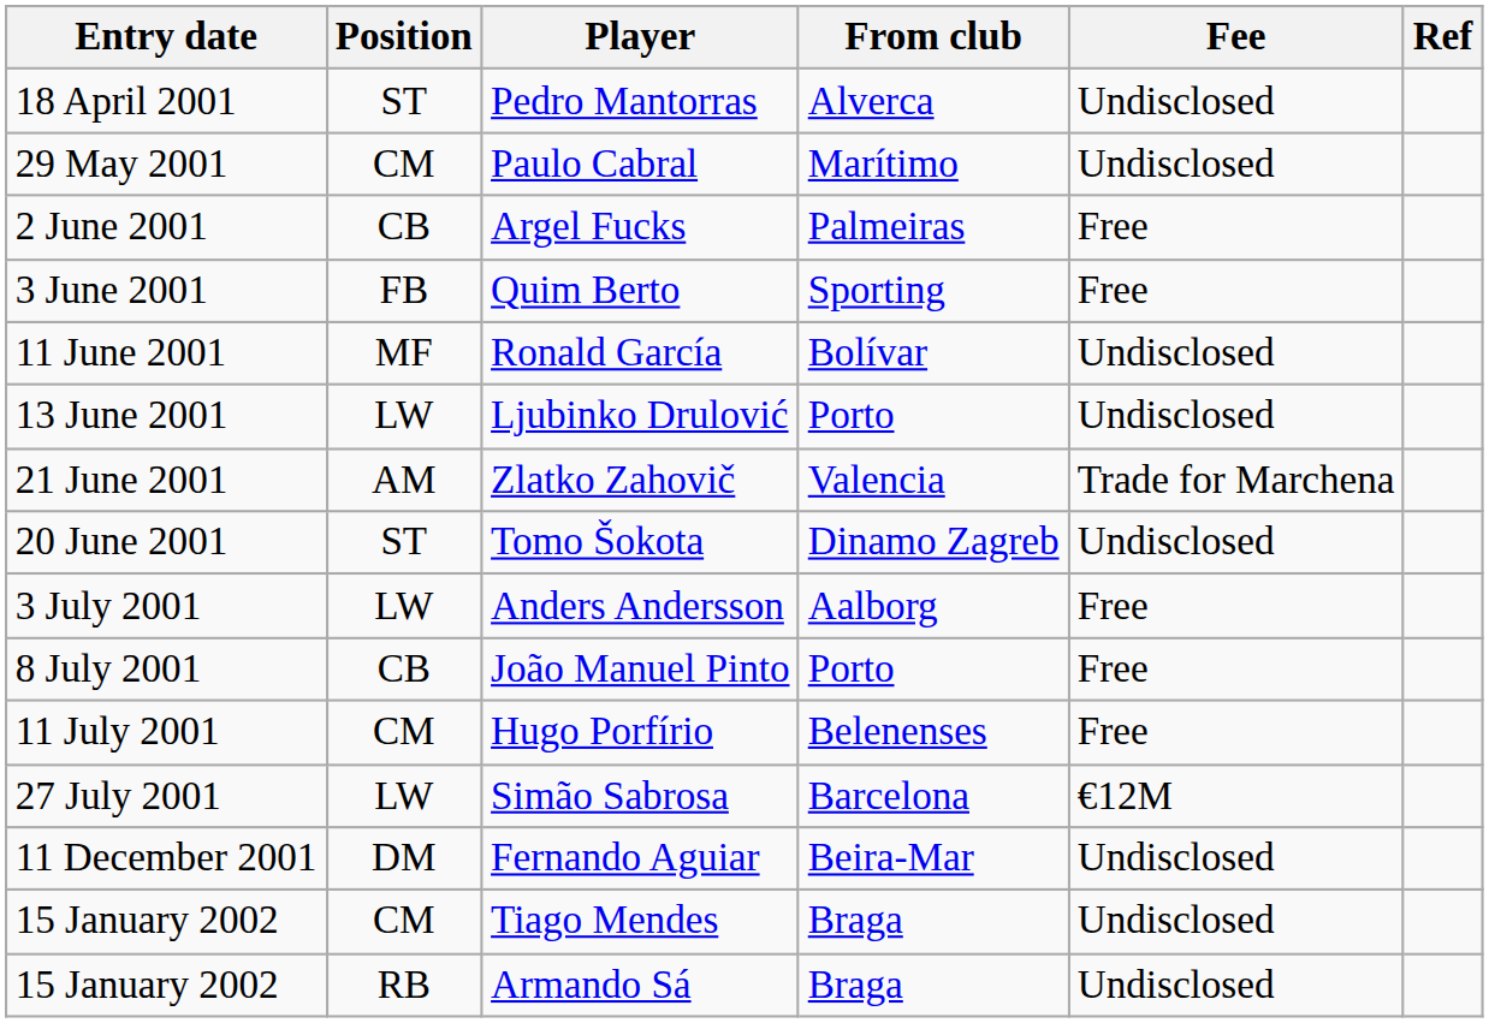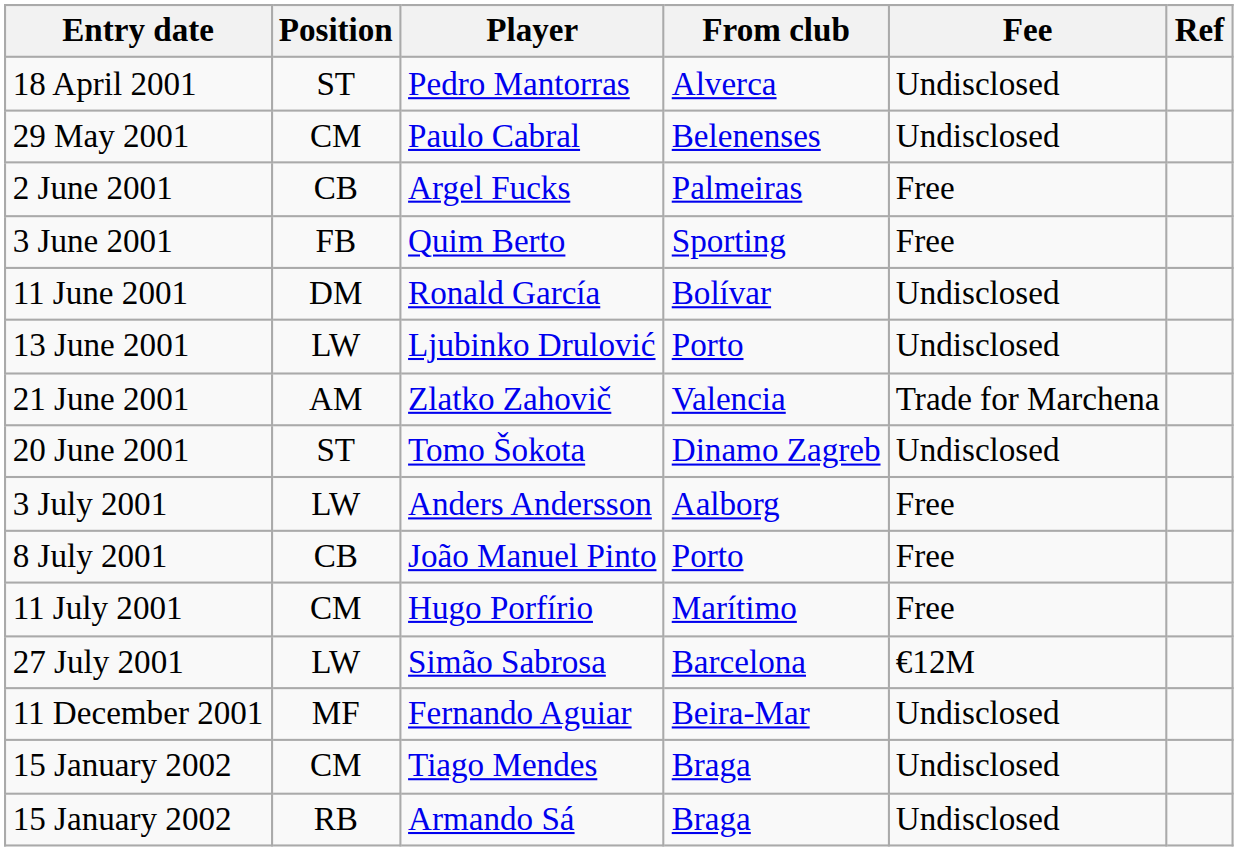Paulo Cabral | From club: Marítimo -> Belenenses
Ronald García | Position: MF -> DM
Hugo Porfírio | From club: Belenenses -> Marítimo
Fernando Aguiar | Position: DM -> MF
